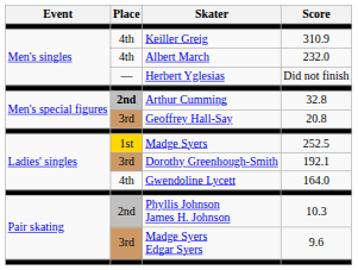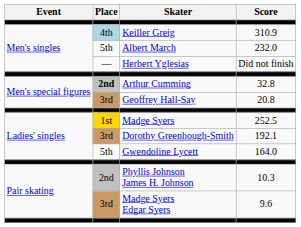Keiller Greig | Place: no background -> lightblue background
Albert March | Place: 4th -> 5th
Gwendoline Lycett | Place: 4th -> 5th
